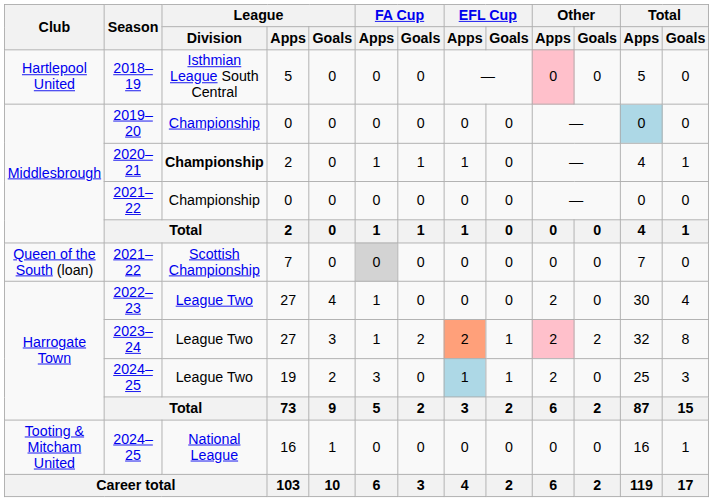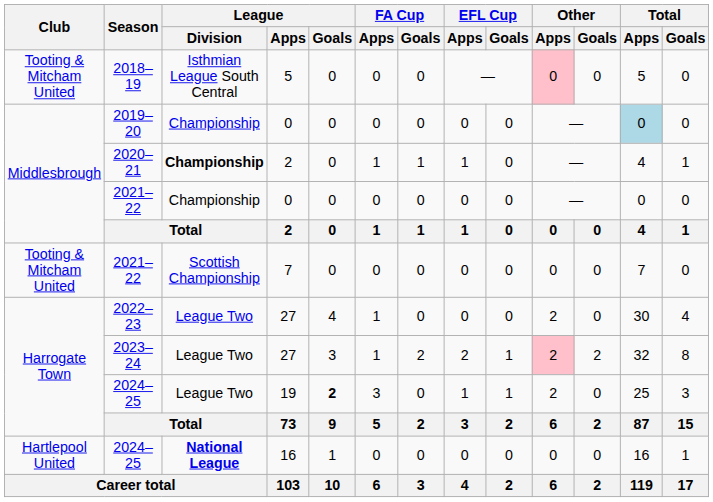2018–19 | Club: Hartlepool United -> Tooting & Mitcham United
2021–22 / 7 | Club: Queen of the South (loan) -> Tooting & Mitcham United
2021–22 / 7 | FA Cup / Apps: lightgrey background -> no background
2023–24 | EFL Cup / Apps: lightsalmon background -> no background
2024–25 / 19 | League / Goals: normal -> bold
2024–25 / 19 | EFL Cup / Apps: lightblue background -> no background
2024–25 / 16 | Club: Tooting & Mitcham United -> Hartlepool United
2024–25 / 16 | League / Division: normal -> bold
